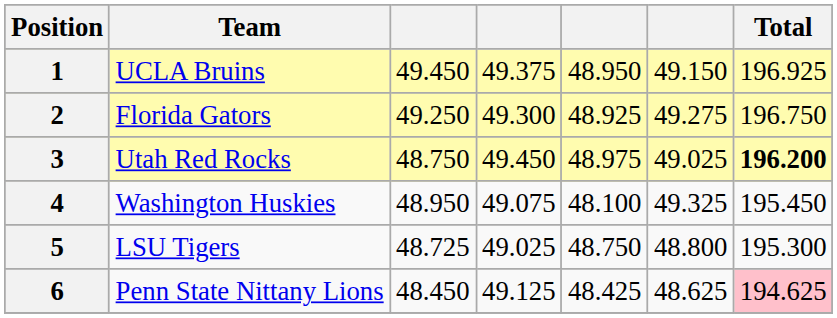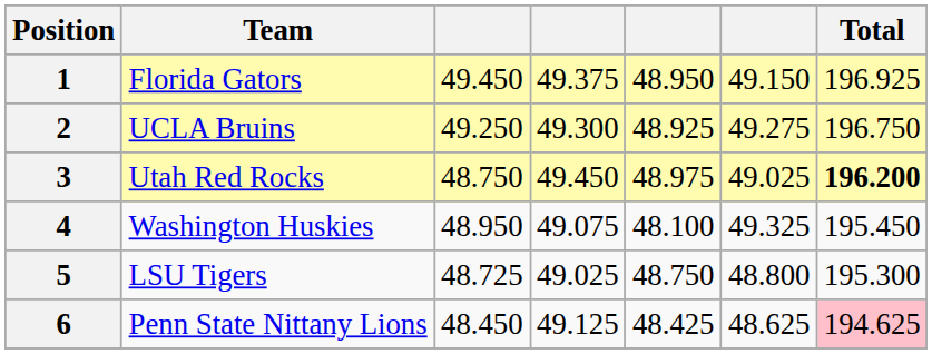1 | Team: UCLA Bruins -> Florida Gators
2 | Team: Florida Gators -> UCLA Bruins
